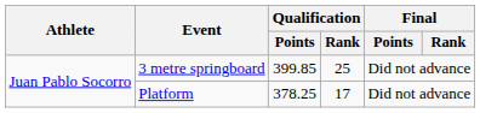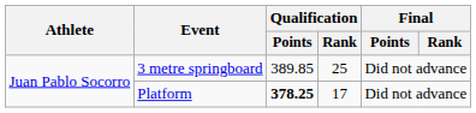3 metre springboard | Qualification / Points: 399.85 -> 389.85
Platform | Qualification / Points: normal -> bold
